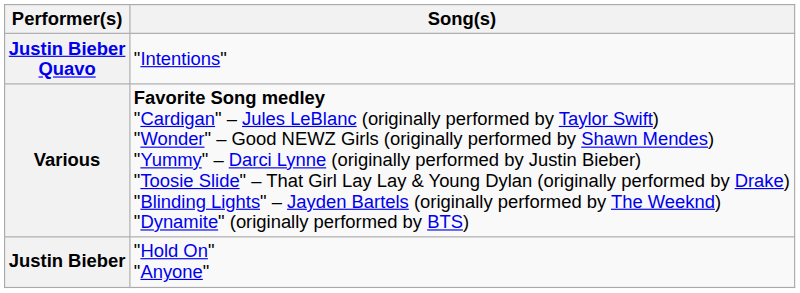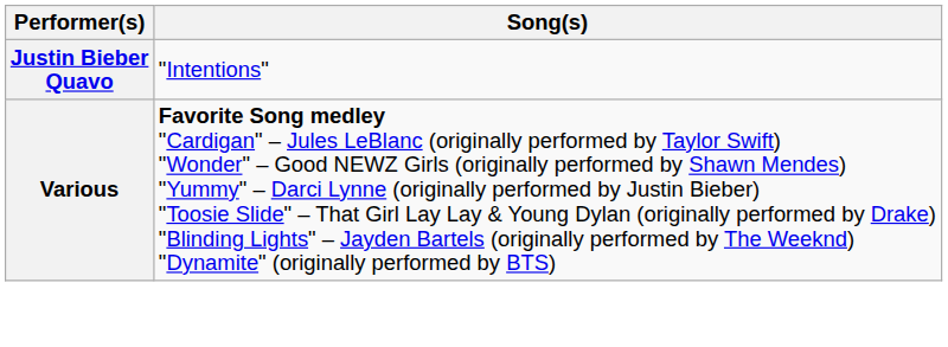- row: Justin Bieber | "Hold On" "Anyone"
